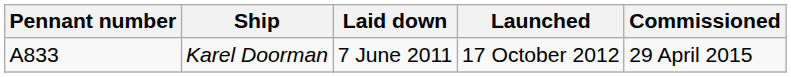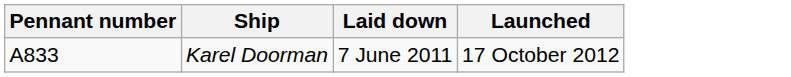- column: Commissioned | 29 April 2015
